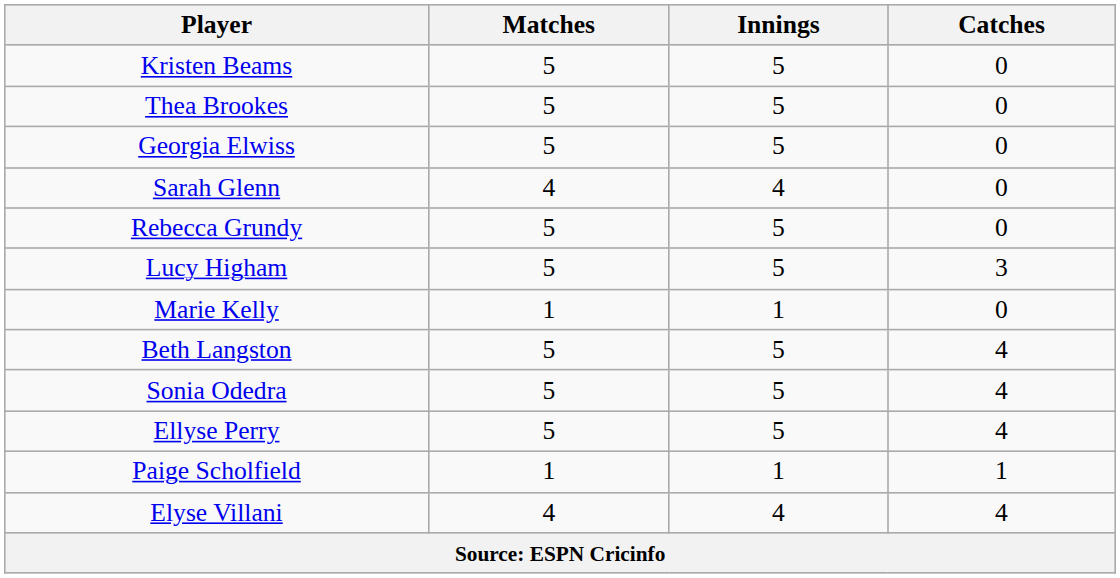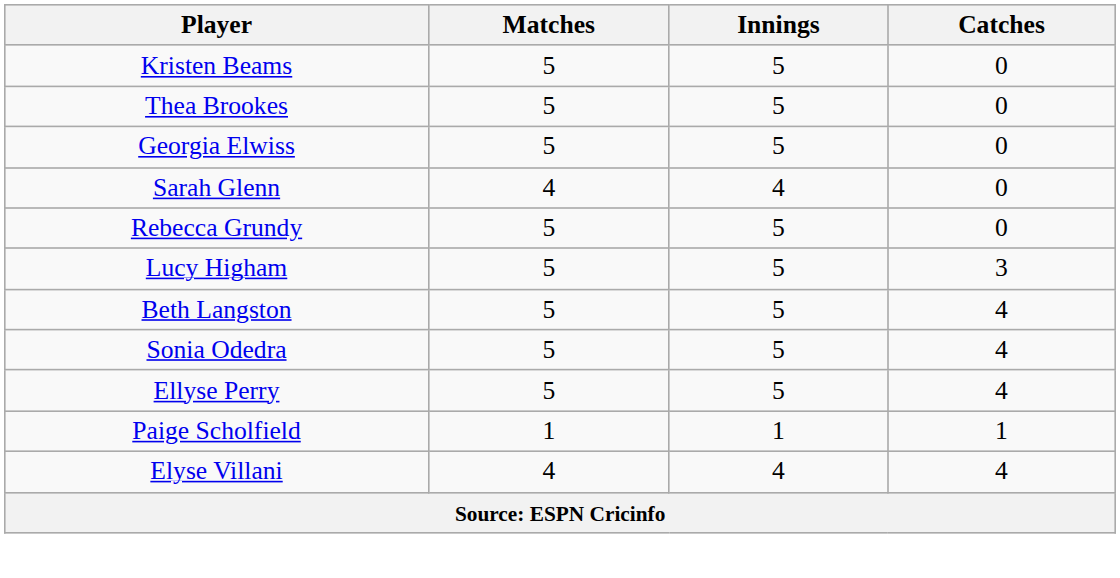- row: Marie Kelly | 1 | 1 | 0
